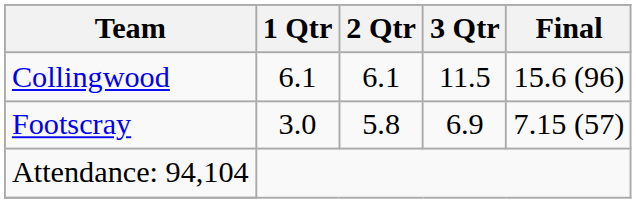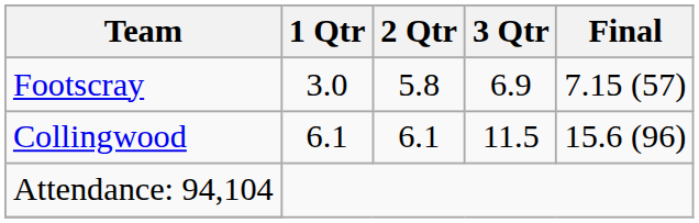rows swapped: Collingwood <-> Footscray
